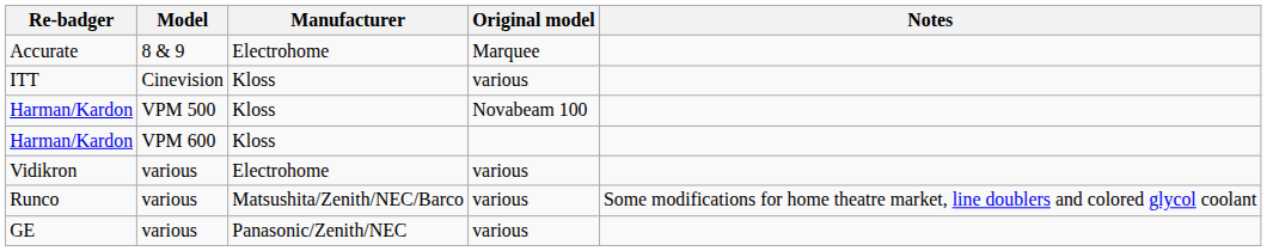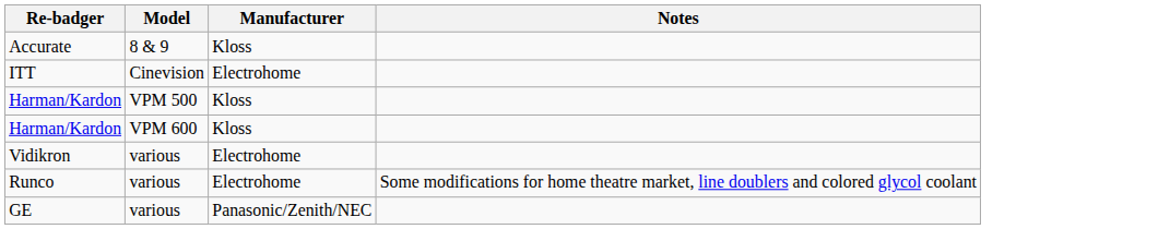- column: Original model | Marquee | various | Novabeam 100 | various | various | various
Accurate | Manufacturer: Electrohome -> Kloss
ITT | Manufacturer: Kloss -> Electrohome
Runco | Manufacturer: Matsushita/Zenith/NEC/Barco -> Electrohome
